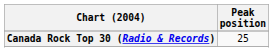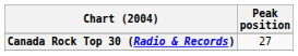Canada Rock Top 30 (Radio & Records) | Peak position: 25 -> 27
